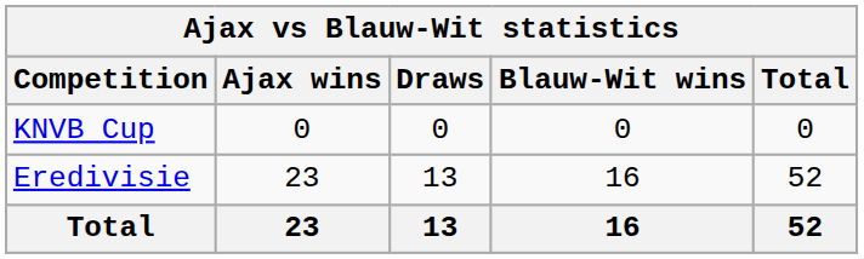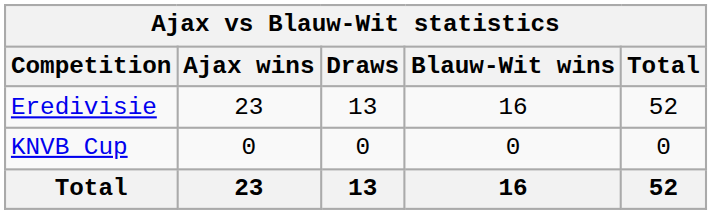rows swapped: Eredivisie <-> KNVB Cup
